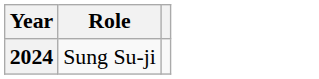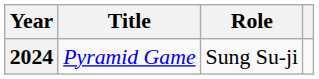+ column: Title | Pyramid Game
